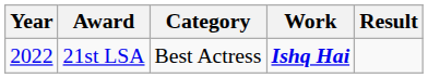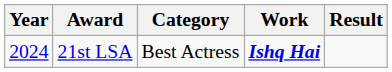21st LSA | Year: 2022 -> 2024
